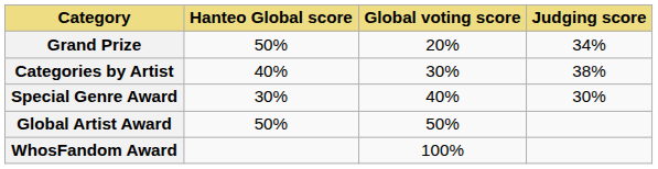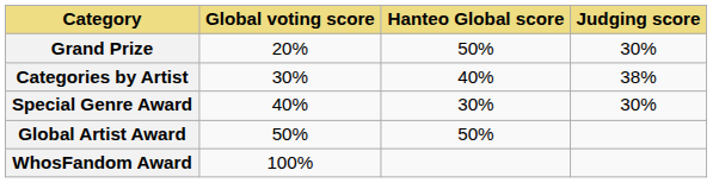columns swapped: Hanteo Global score <-> Global voting score
Grand Prize | Judging score: 34% -> 30%
